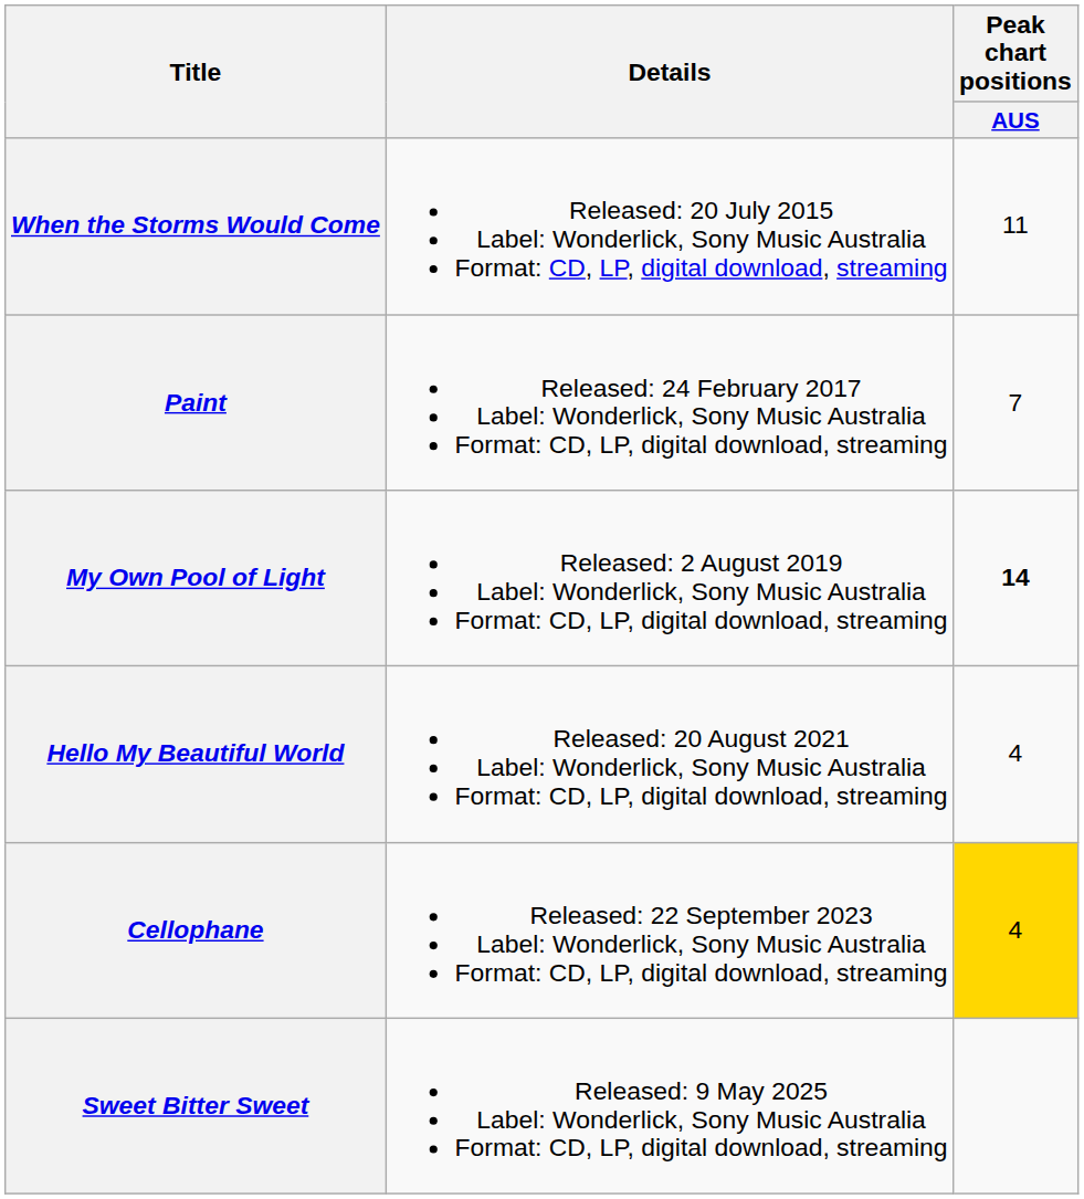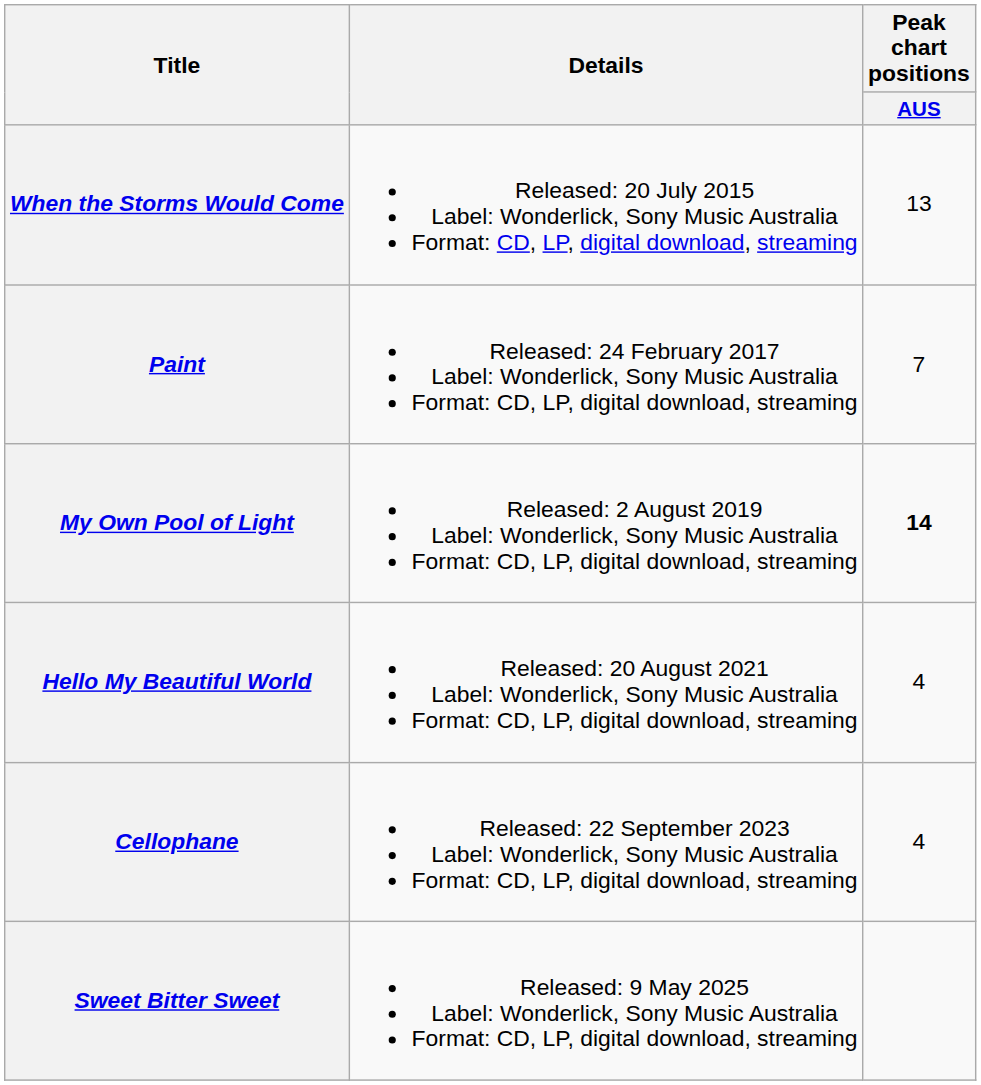When the Storms Would Come | Peak chart positions / AUS: 11 -> 13
Cellophane | Peak chart positions / AUS: gold background -> no background
